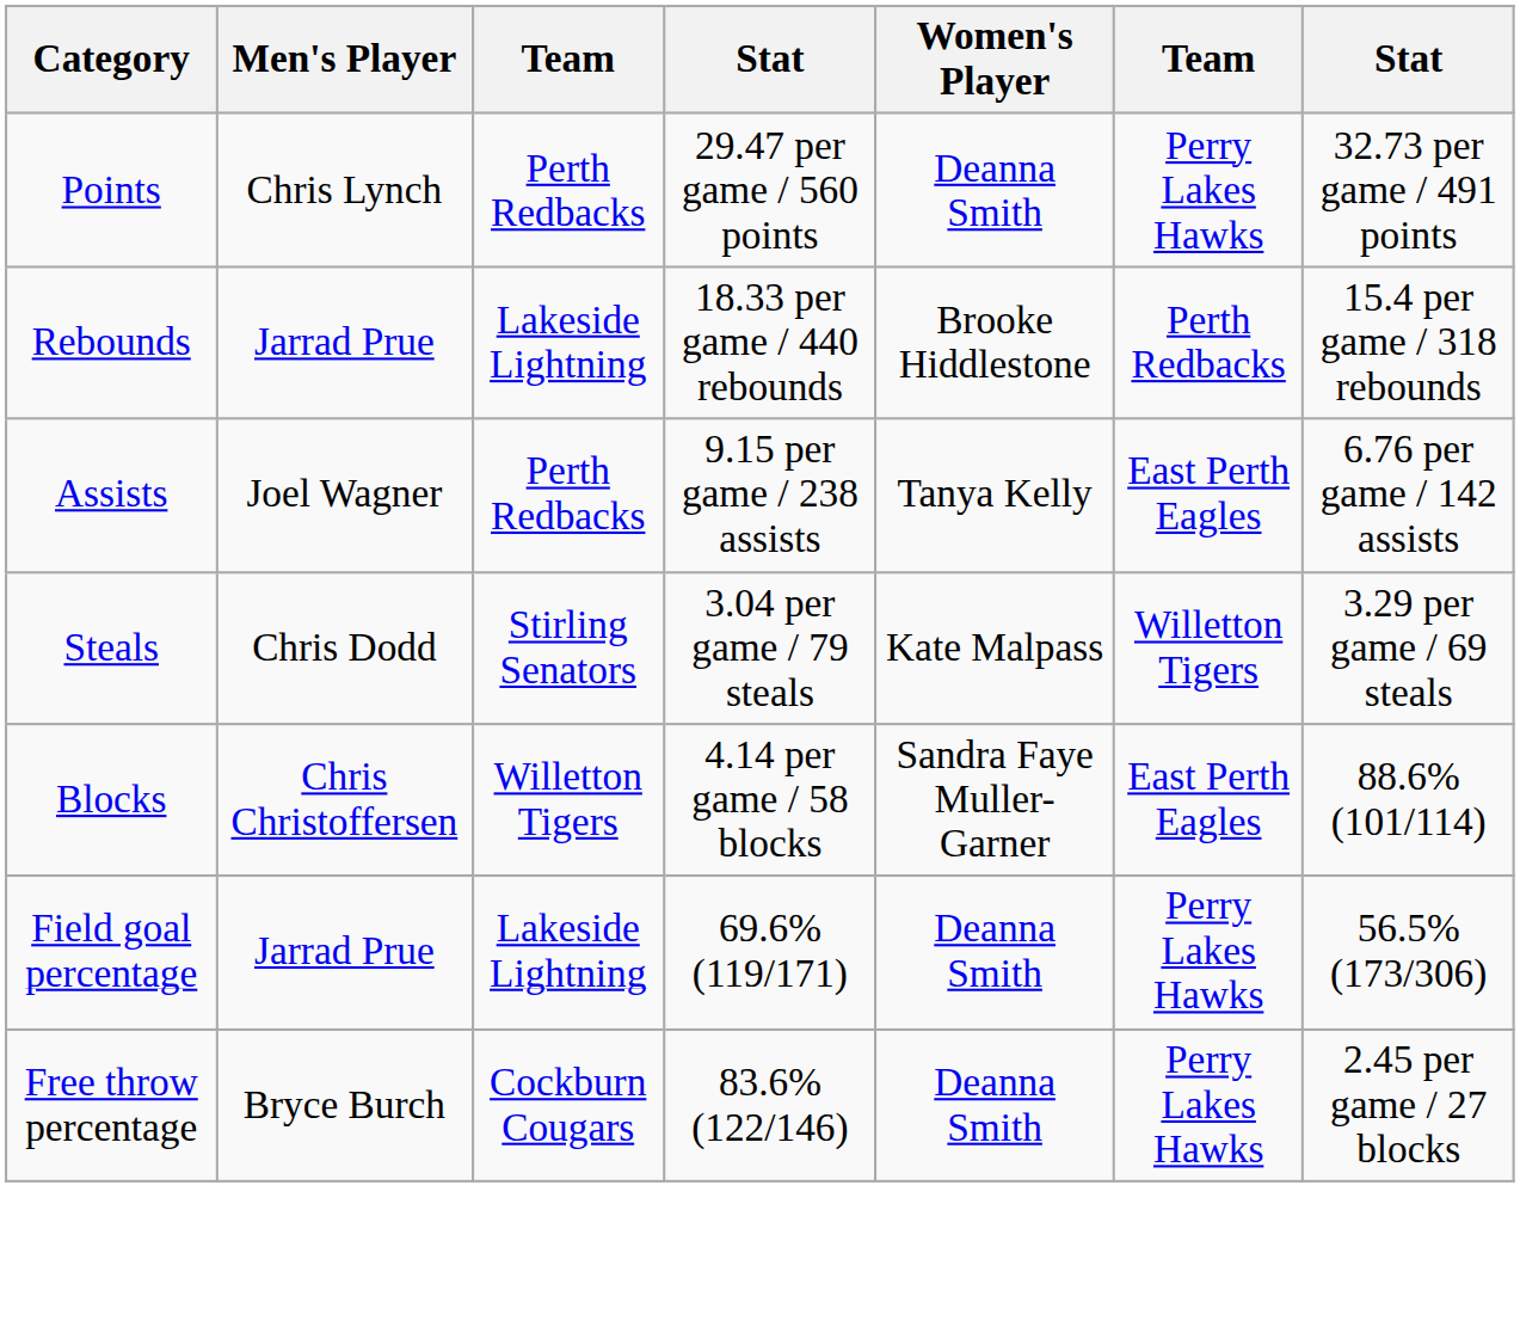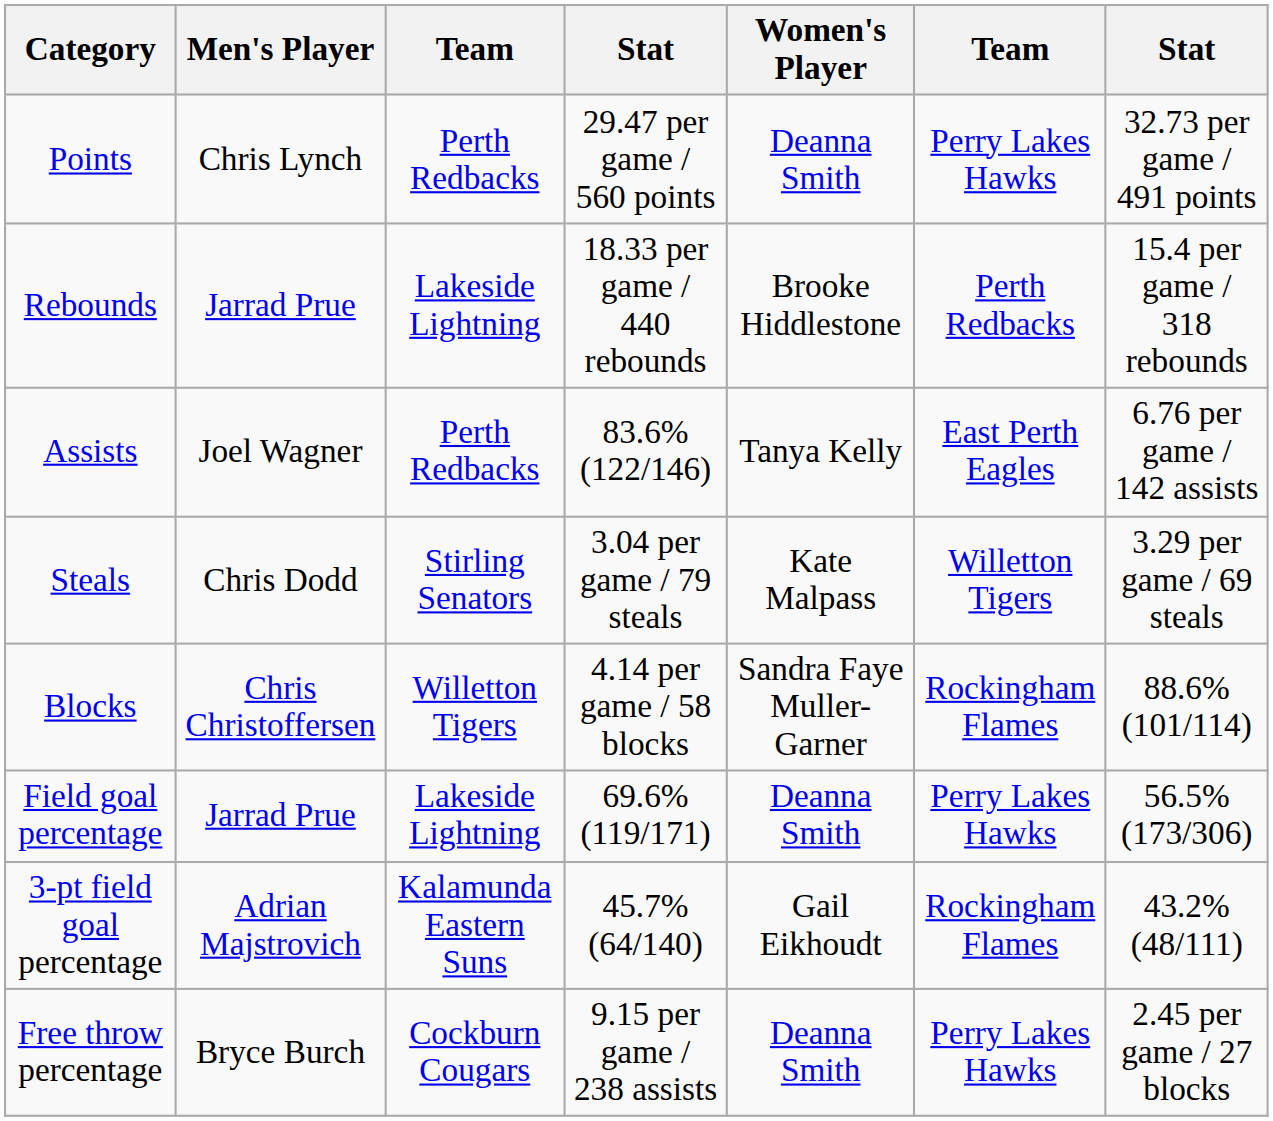Assists | column 4: 9.15 per game / 238 assists -> 83.6% (122/146)
Blocks | column 6: East Perth Eagles -> Rockingham Flames
+ row: 3-pt field goal percentage | Adrian Majstrovich | Kalamunda Eastern Suns | 45.7% (64/140) | Gail Eikhoudt | Rockingham Flames | 43.2% (48/111)
Free throw percentage | column 4: 83.6% (122/146) -> 9.15 per game / 238 assists
